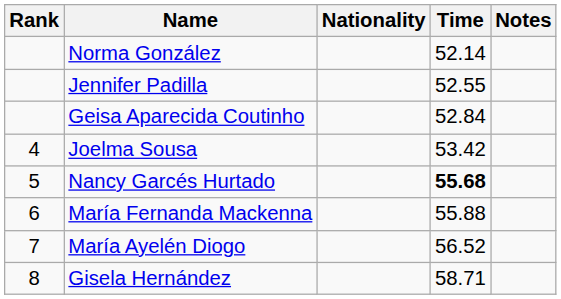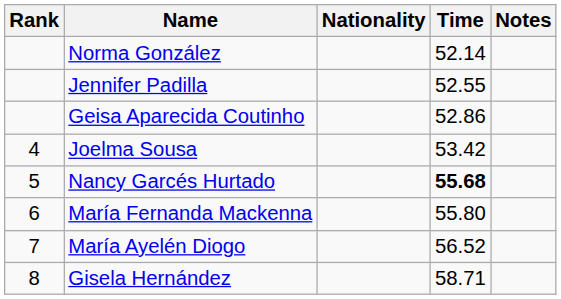Geisa Aparecida Coutinho | Time: 52.84 -> 52.86
María Fernanda Mackenna | Time: 55.88 -> 55.80
